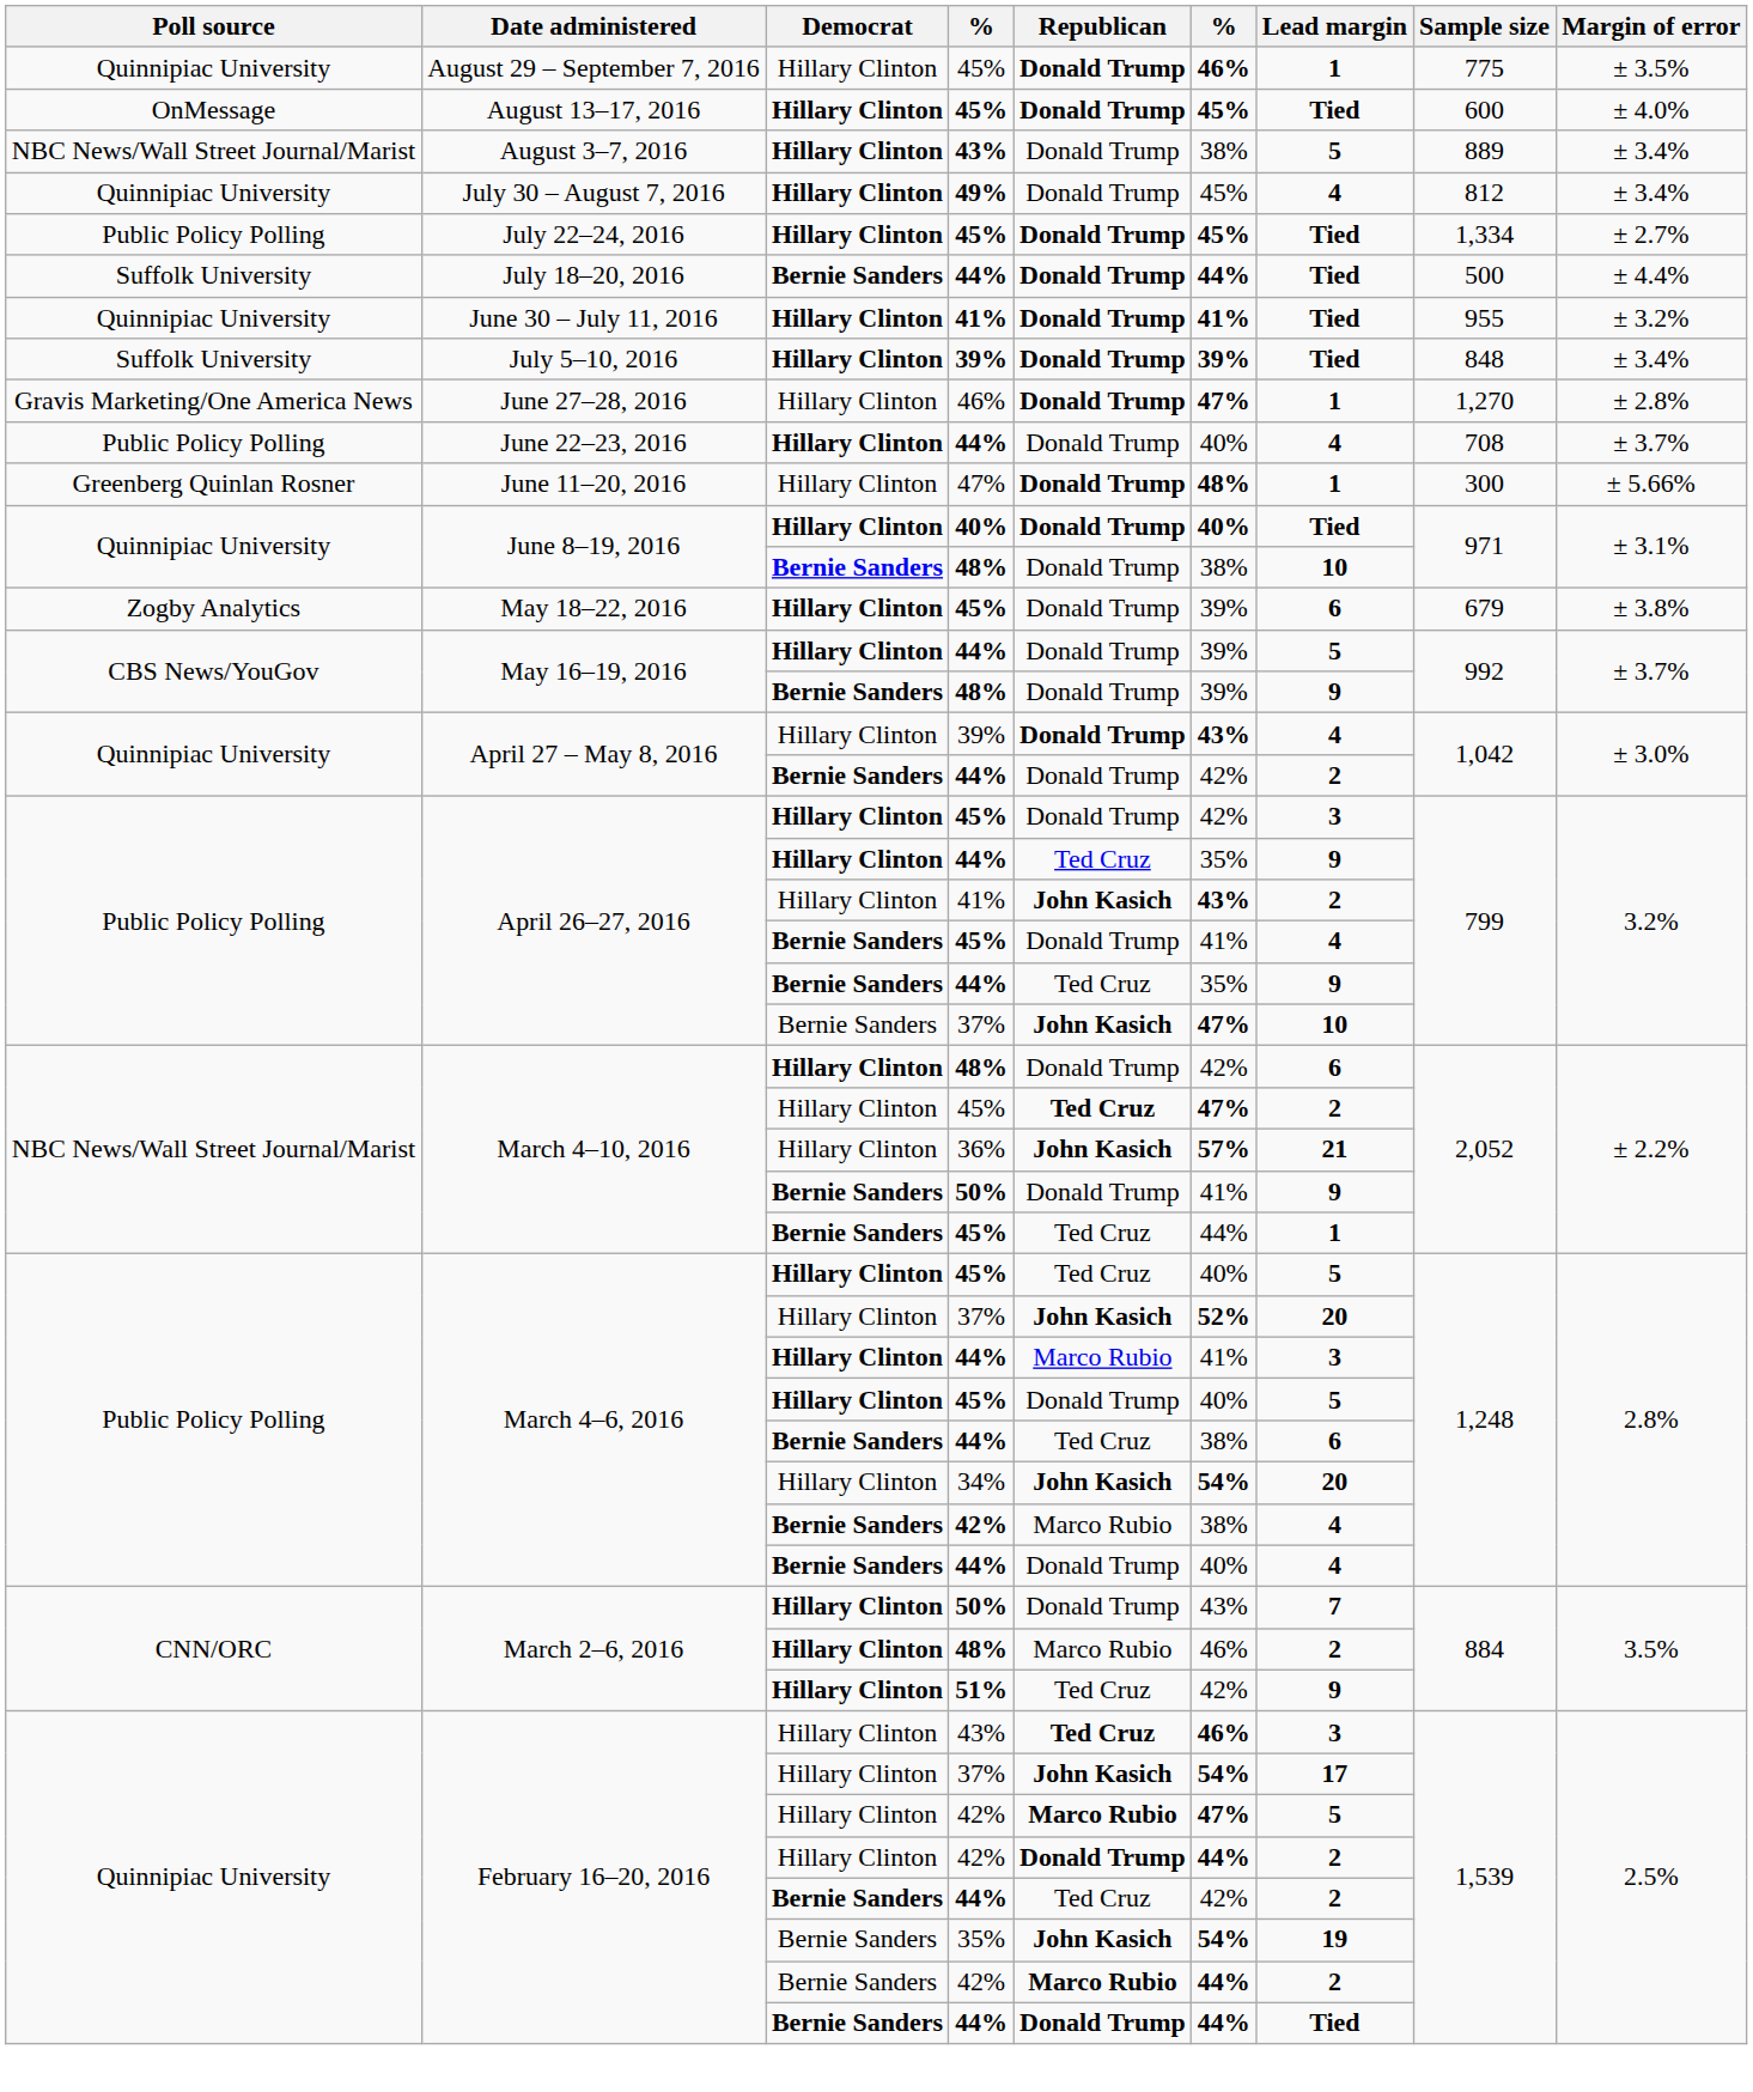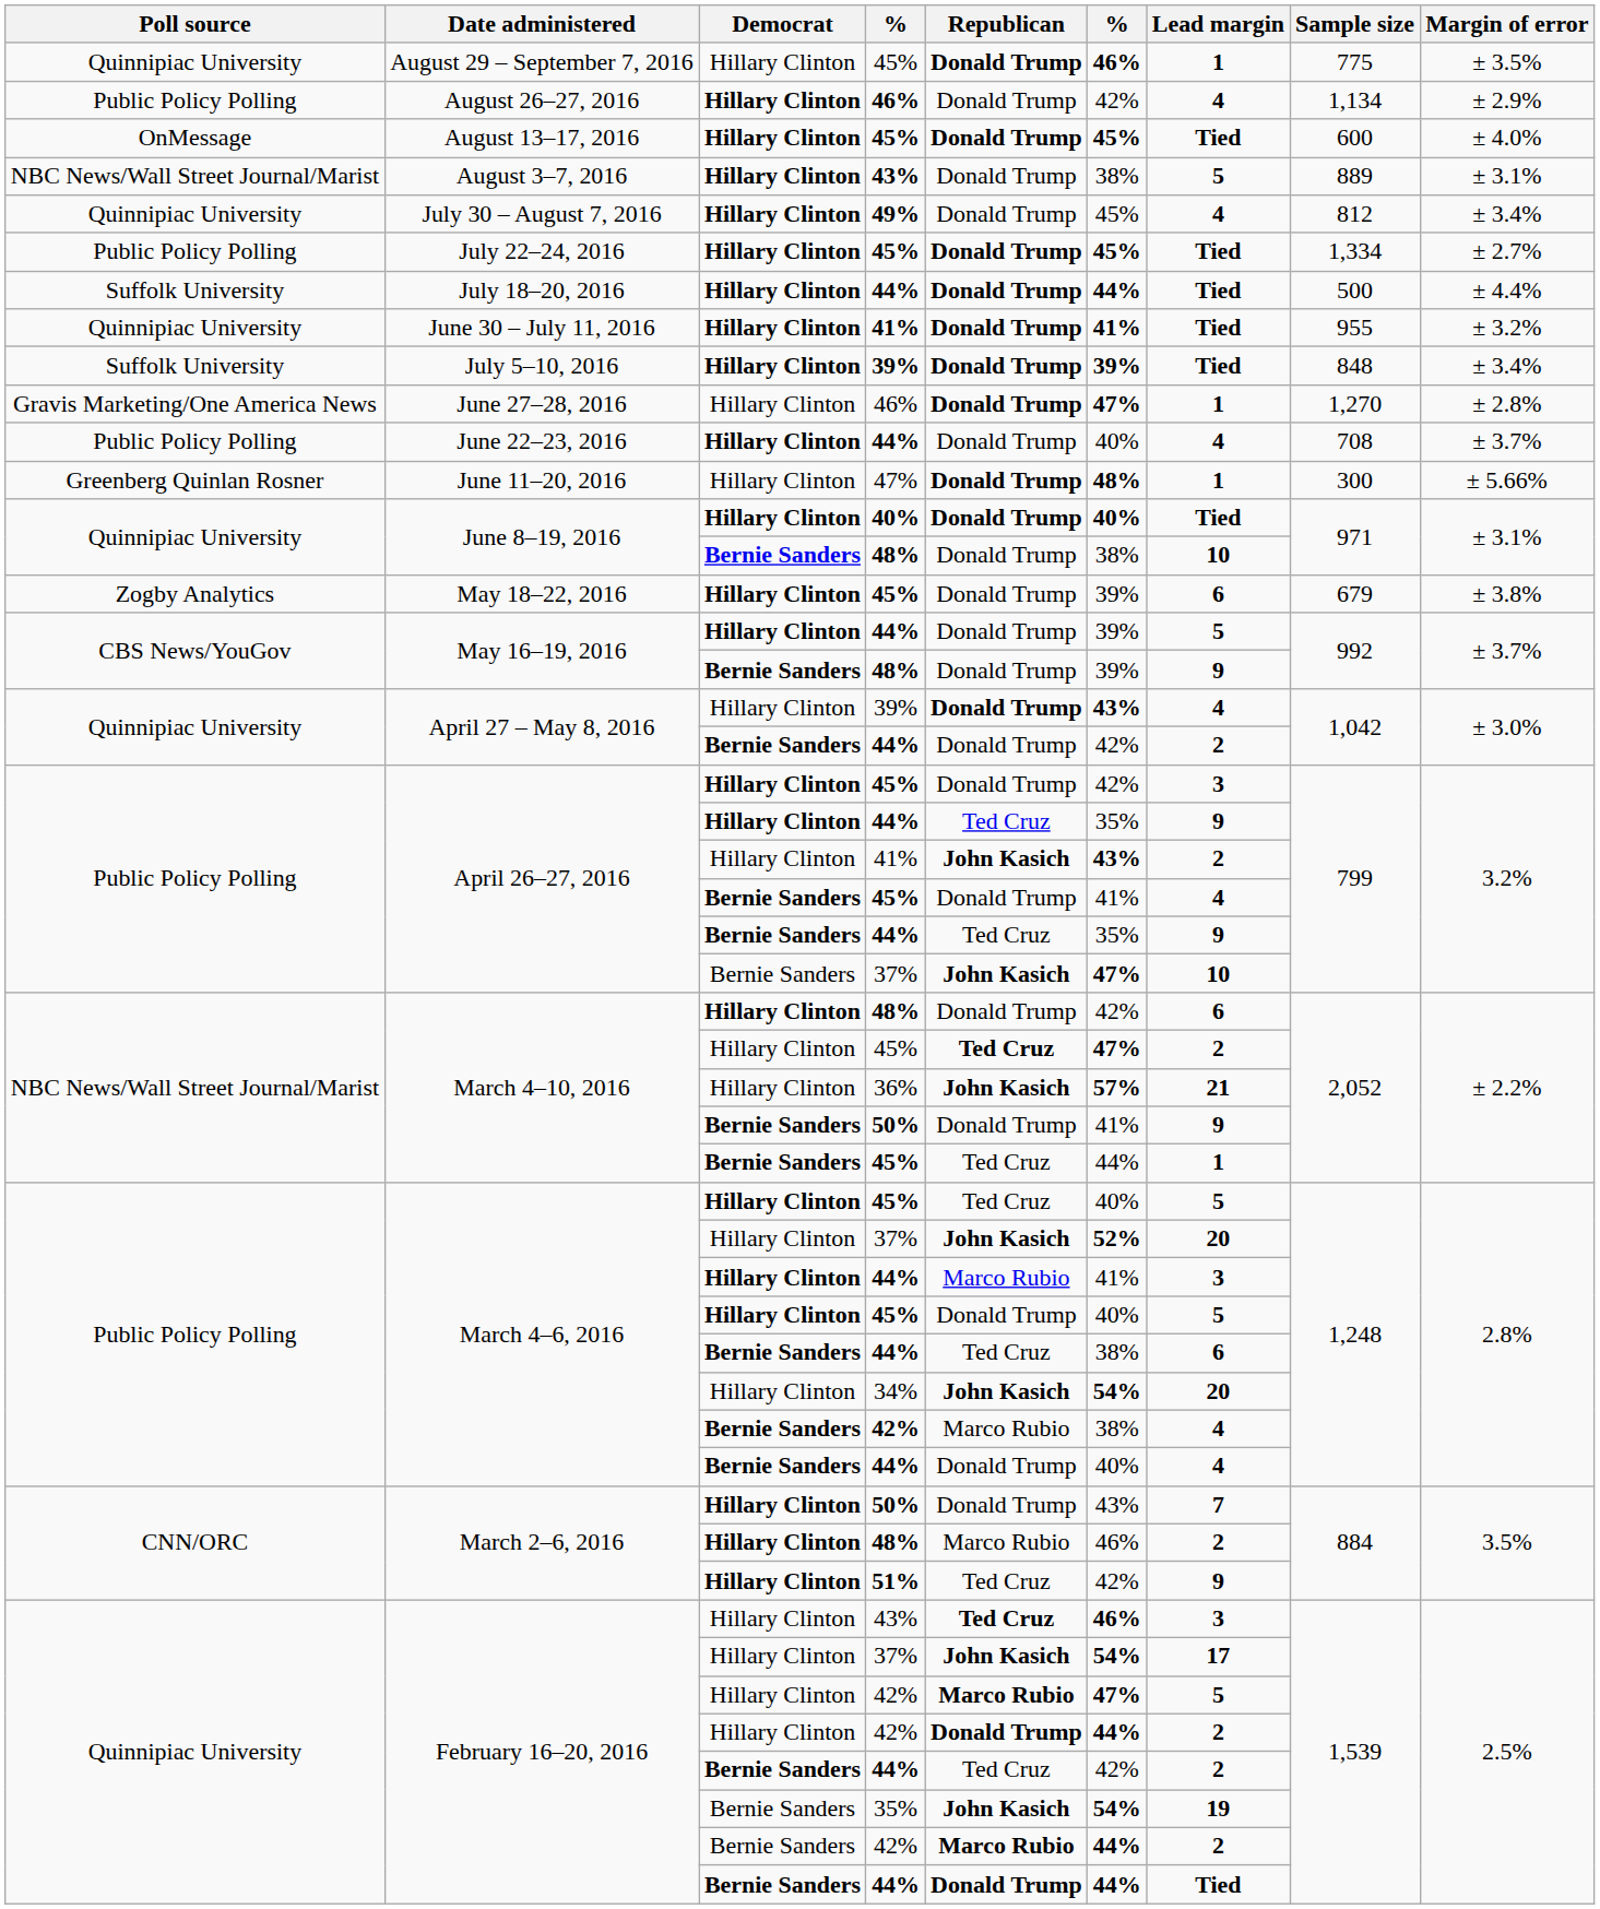+ row: Public Policy Polling | August 26–27, 2016 | Hillary Clinton | 46% | Donald Trump | 42% | 4 | 1,134 | ± 2.9%
August 3–7, 2016 | Margin of error: ± 3.4% -> ± 3.1%
July 18–20, 2016 | Democrat: Bernie Sanders -> Hillary Clinton
